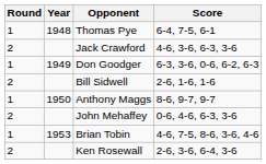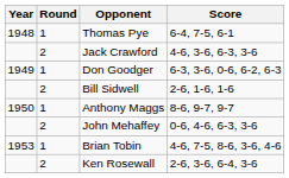columns swapped: Year <-> Round
